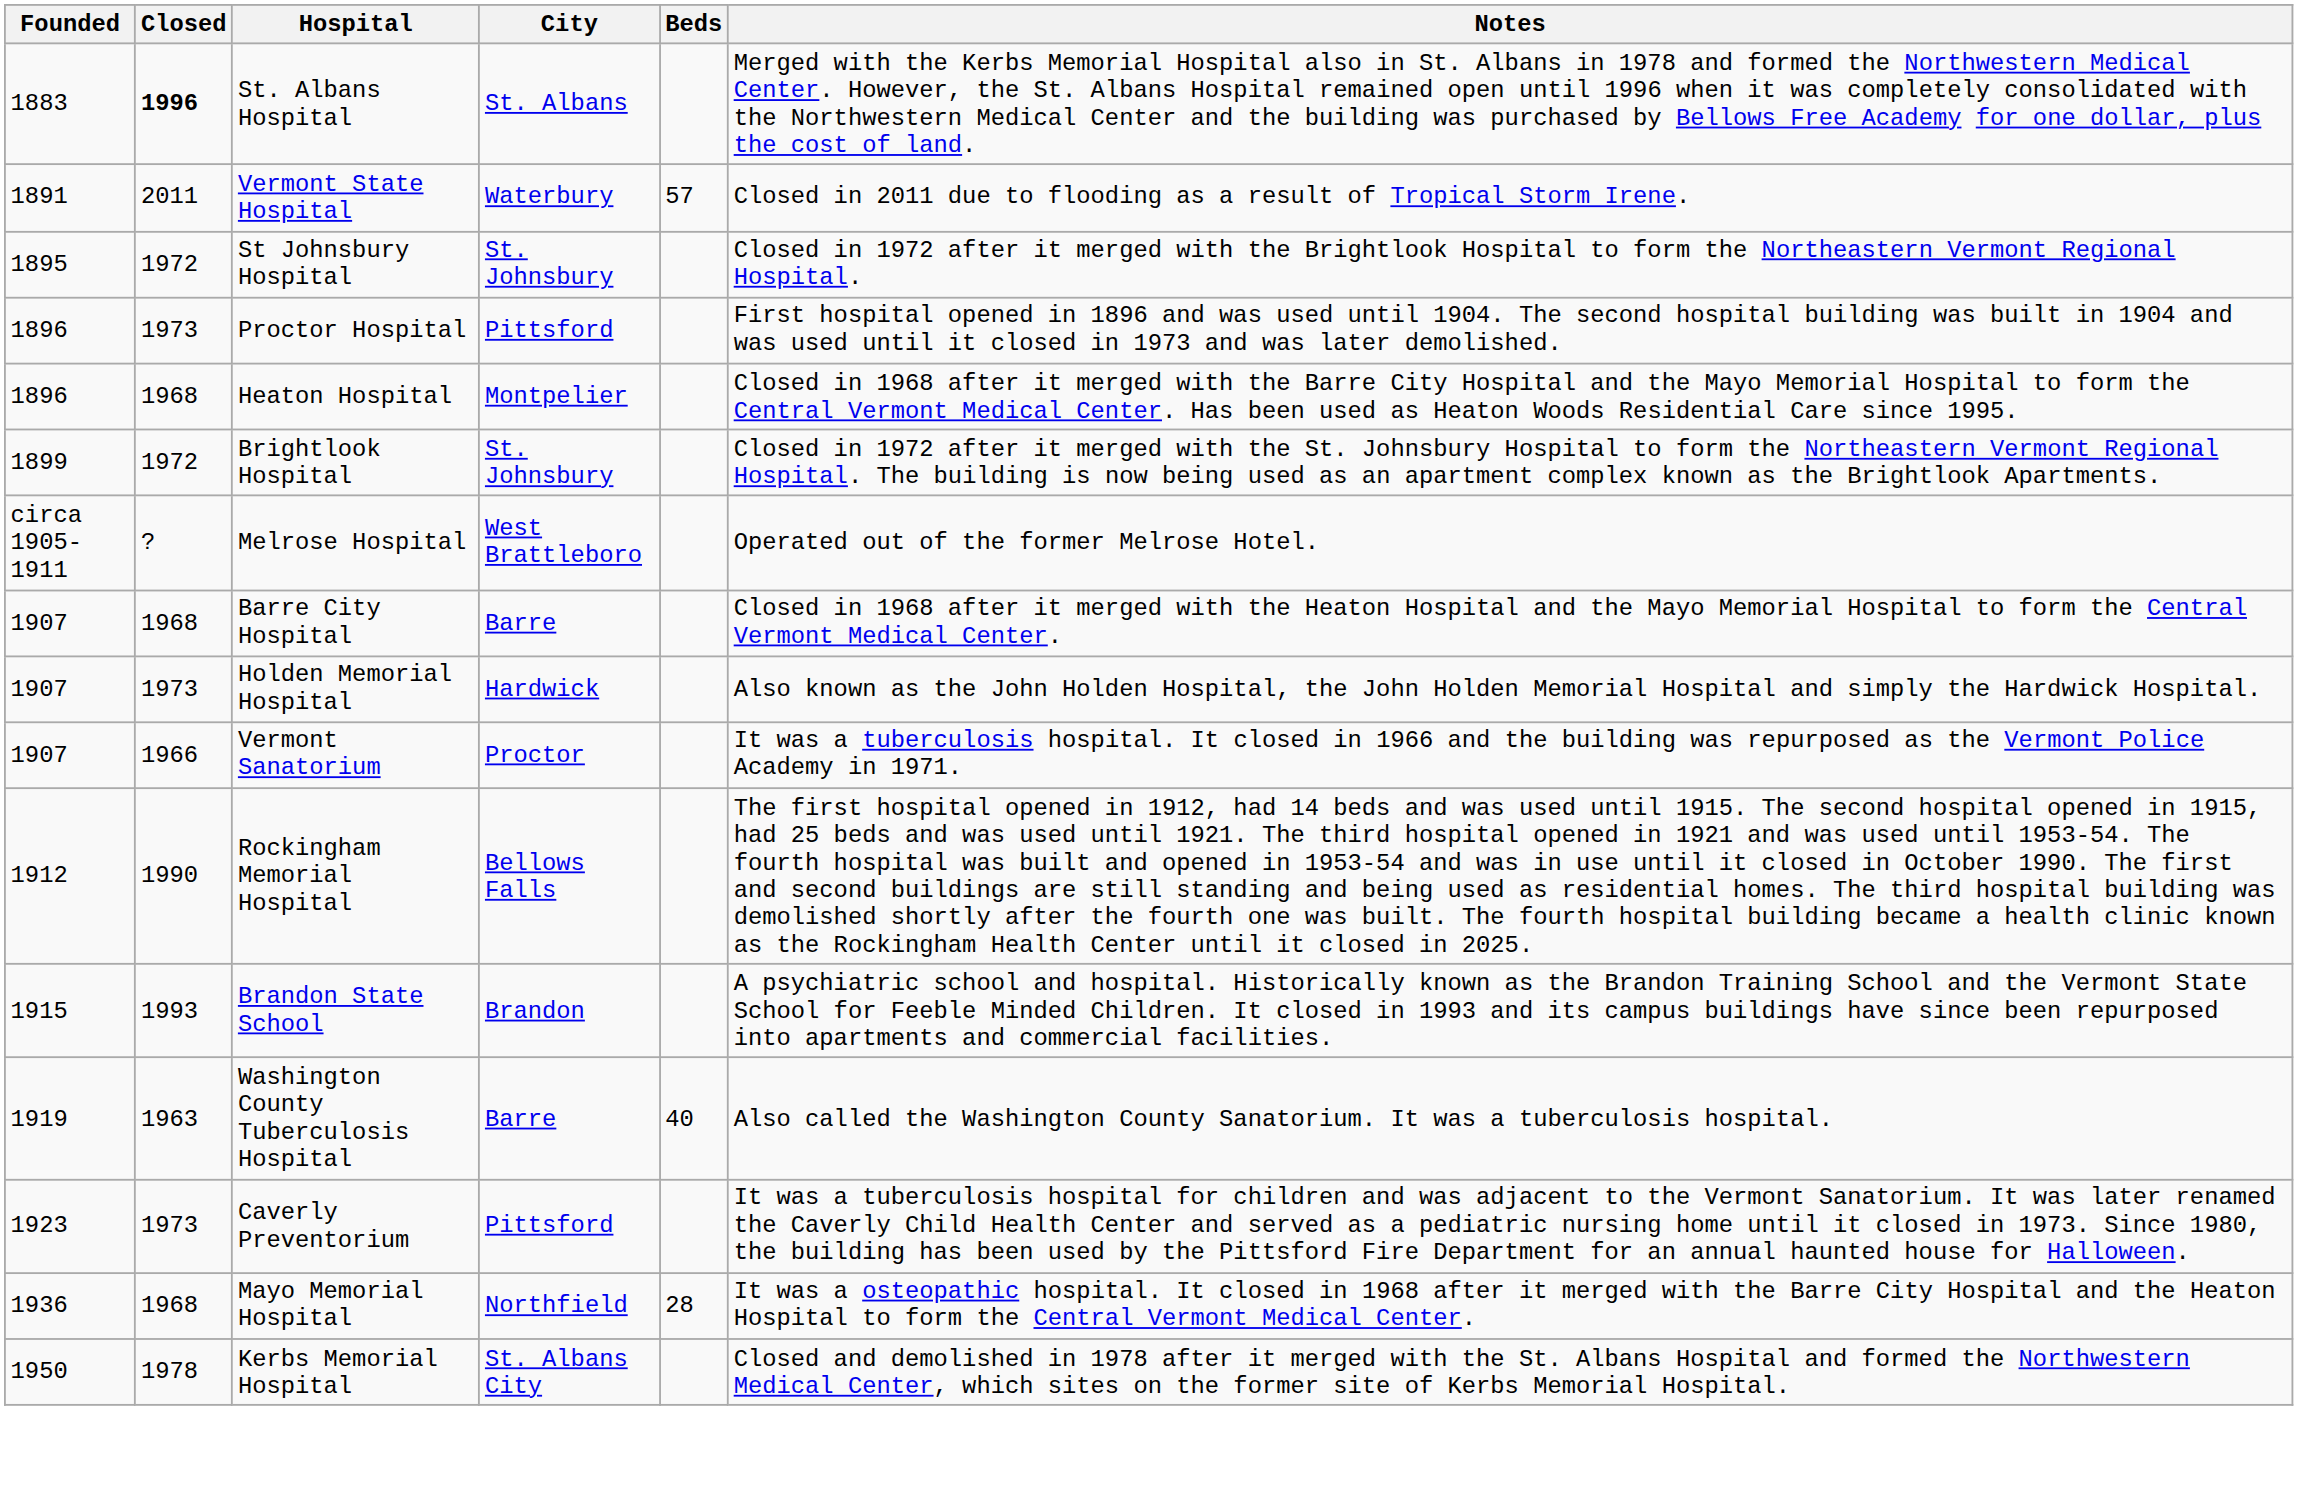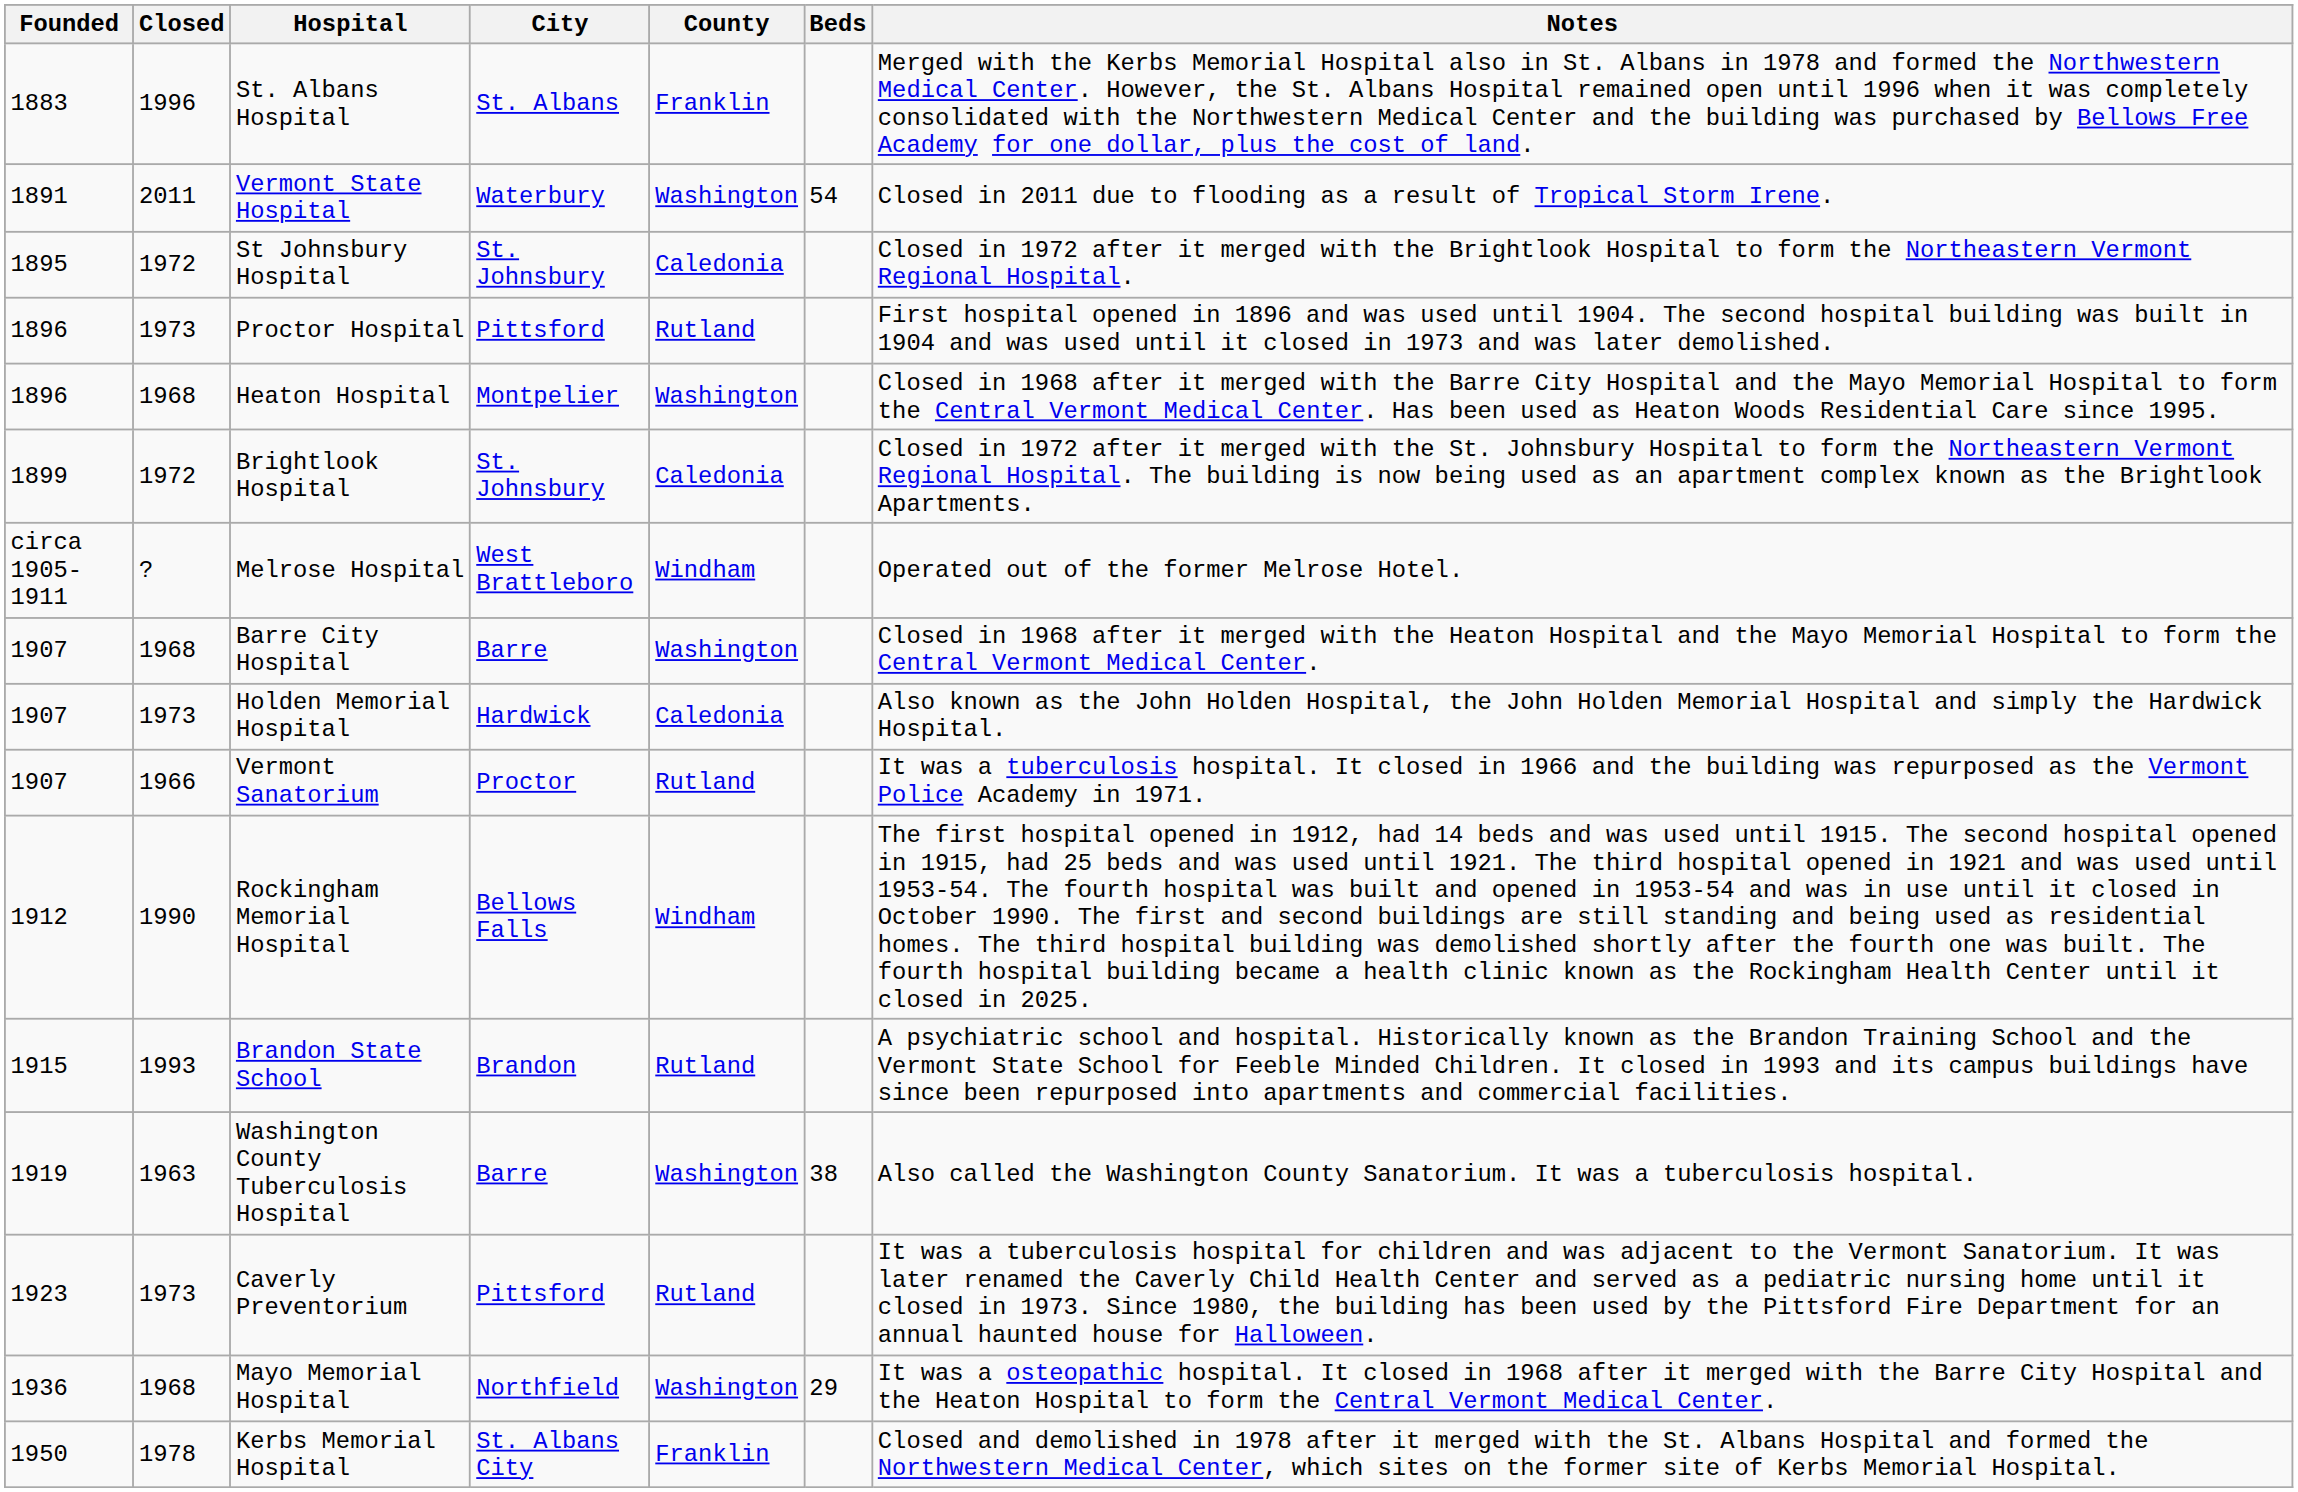+ column: County | Franklin | Washington | Caledonia | Rutland | Washington | Caledonia | Windham | Washington | Caledonia | Rutland | Windham | Rutland | Washington | Rutland | Washington | Franklin
St. Albans Hospital | Closed: bold -> normal
Vermont State Hospital | Beds: 57 -> 54
Washington County Tuberculosis Hospital | Beds: 40 -> 38
Mayo Memorial Hospital | Beds: 28 -> 29
